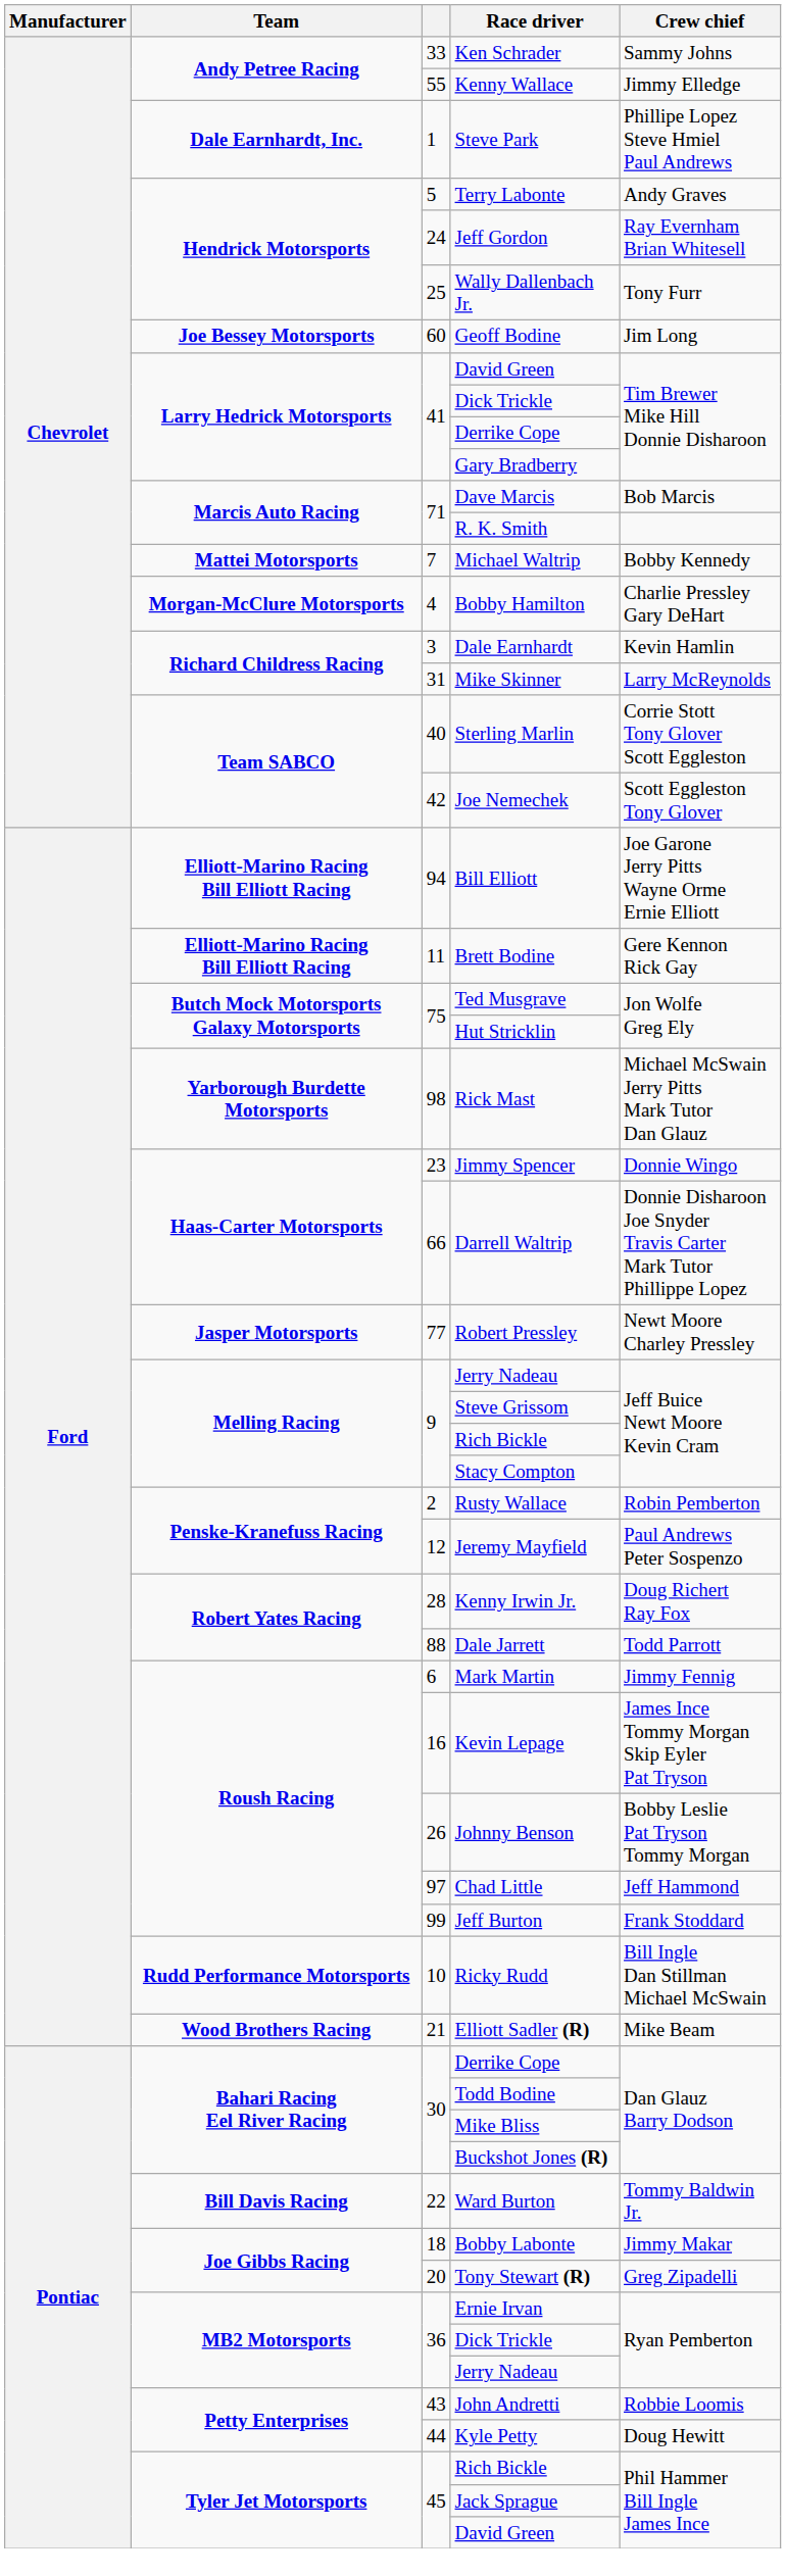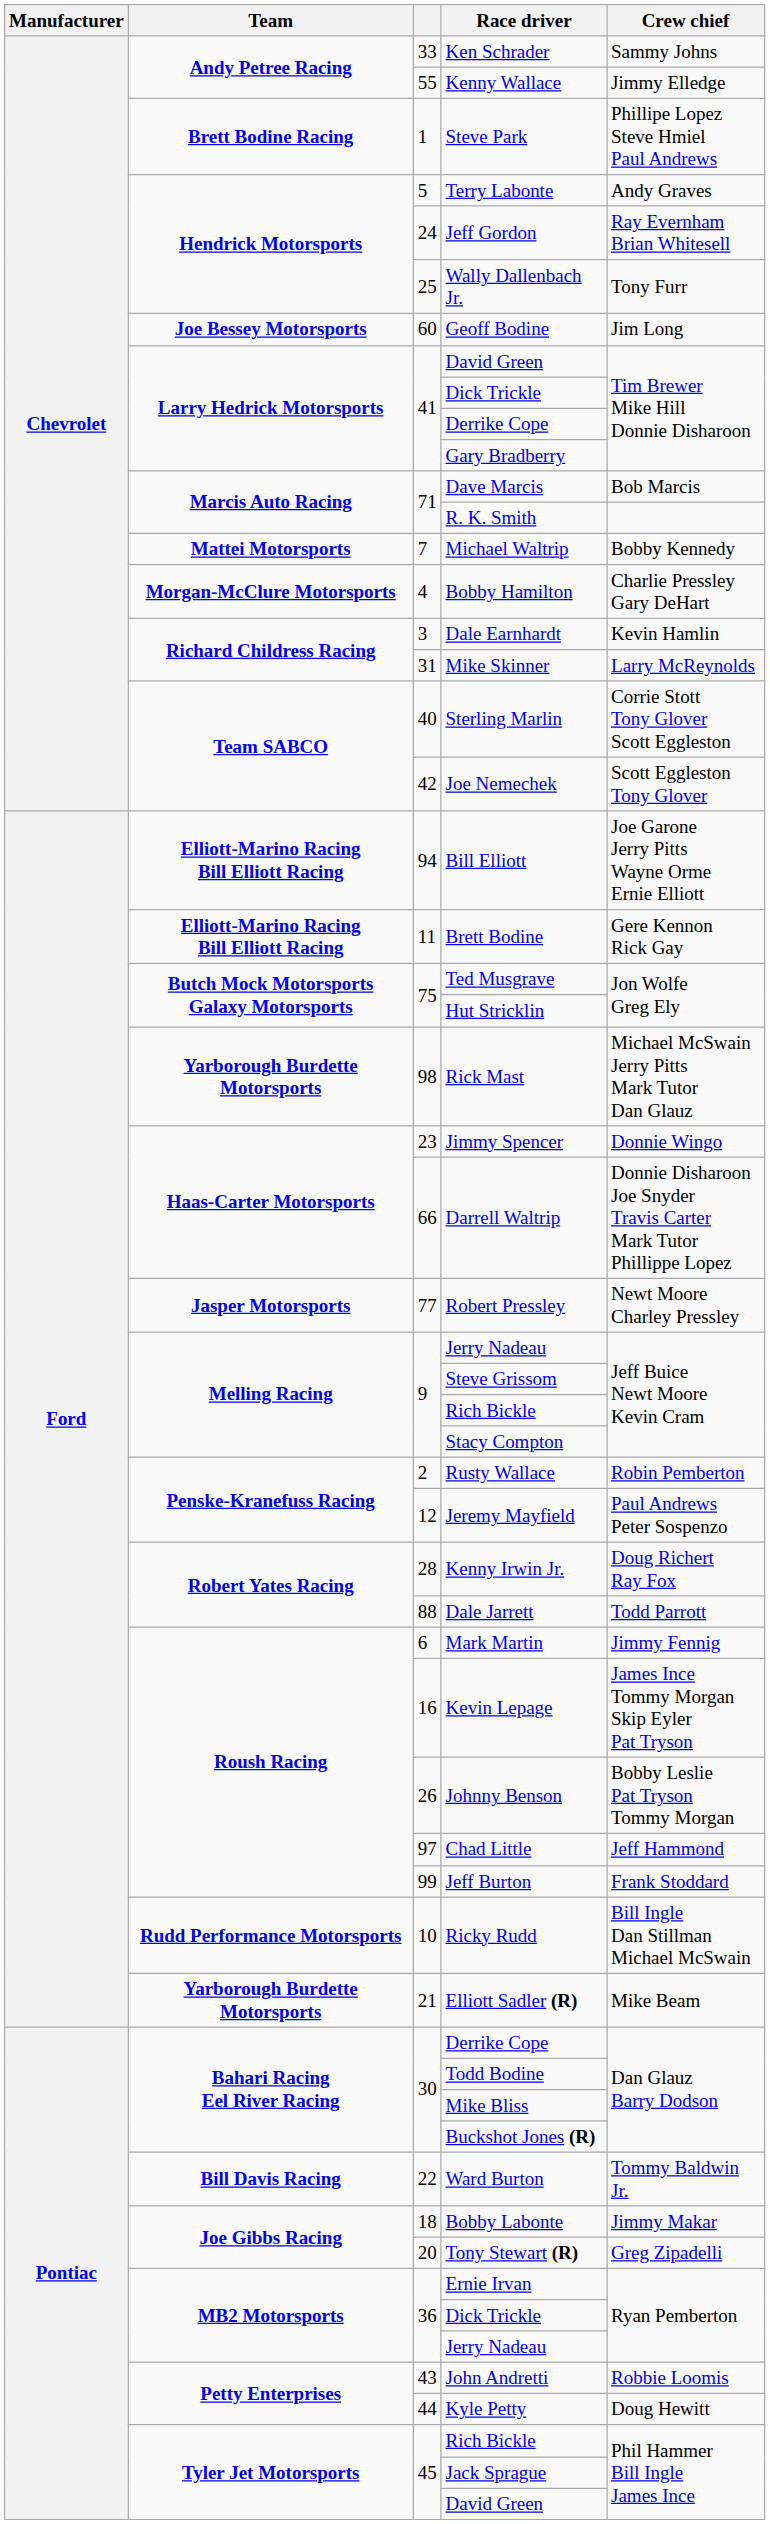Steve Park | Team: Dale Earnhardt, Inc. -> Brett Bodine Racing
Elliott Sadler (R) | Team: Wood Brothers Racing -> Yarborough Burdette Motorsports
